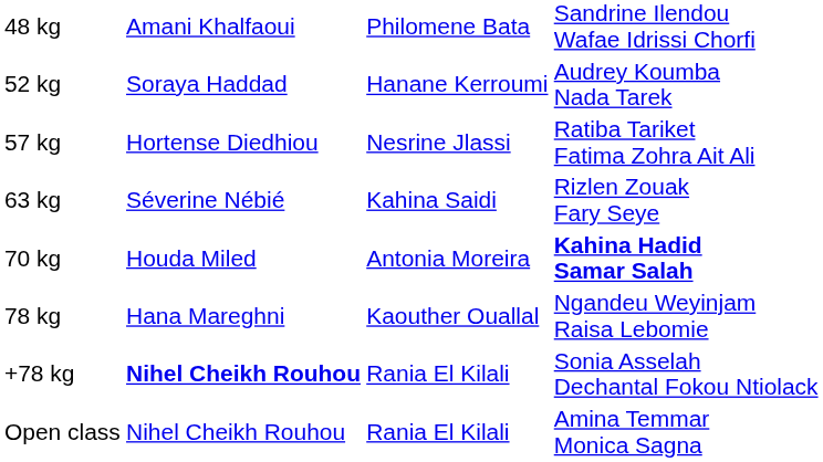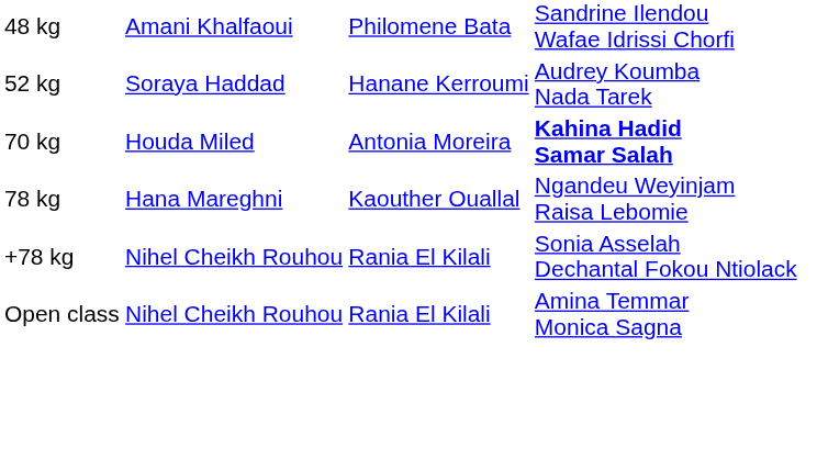- row: 57 kg | Hortense Diedhiou | Nesrine Jlassi | Ratiba Tariket Fatima Zohra Ait Ali
- row: 63 kg | Séverine Nébié | Kahina Saidi | Rizlen Zouak Fary Seye
+78 kg | column 2: bold -> normal
